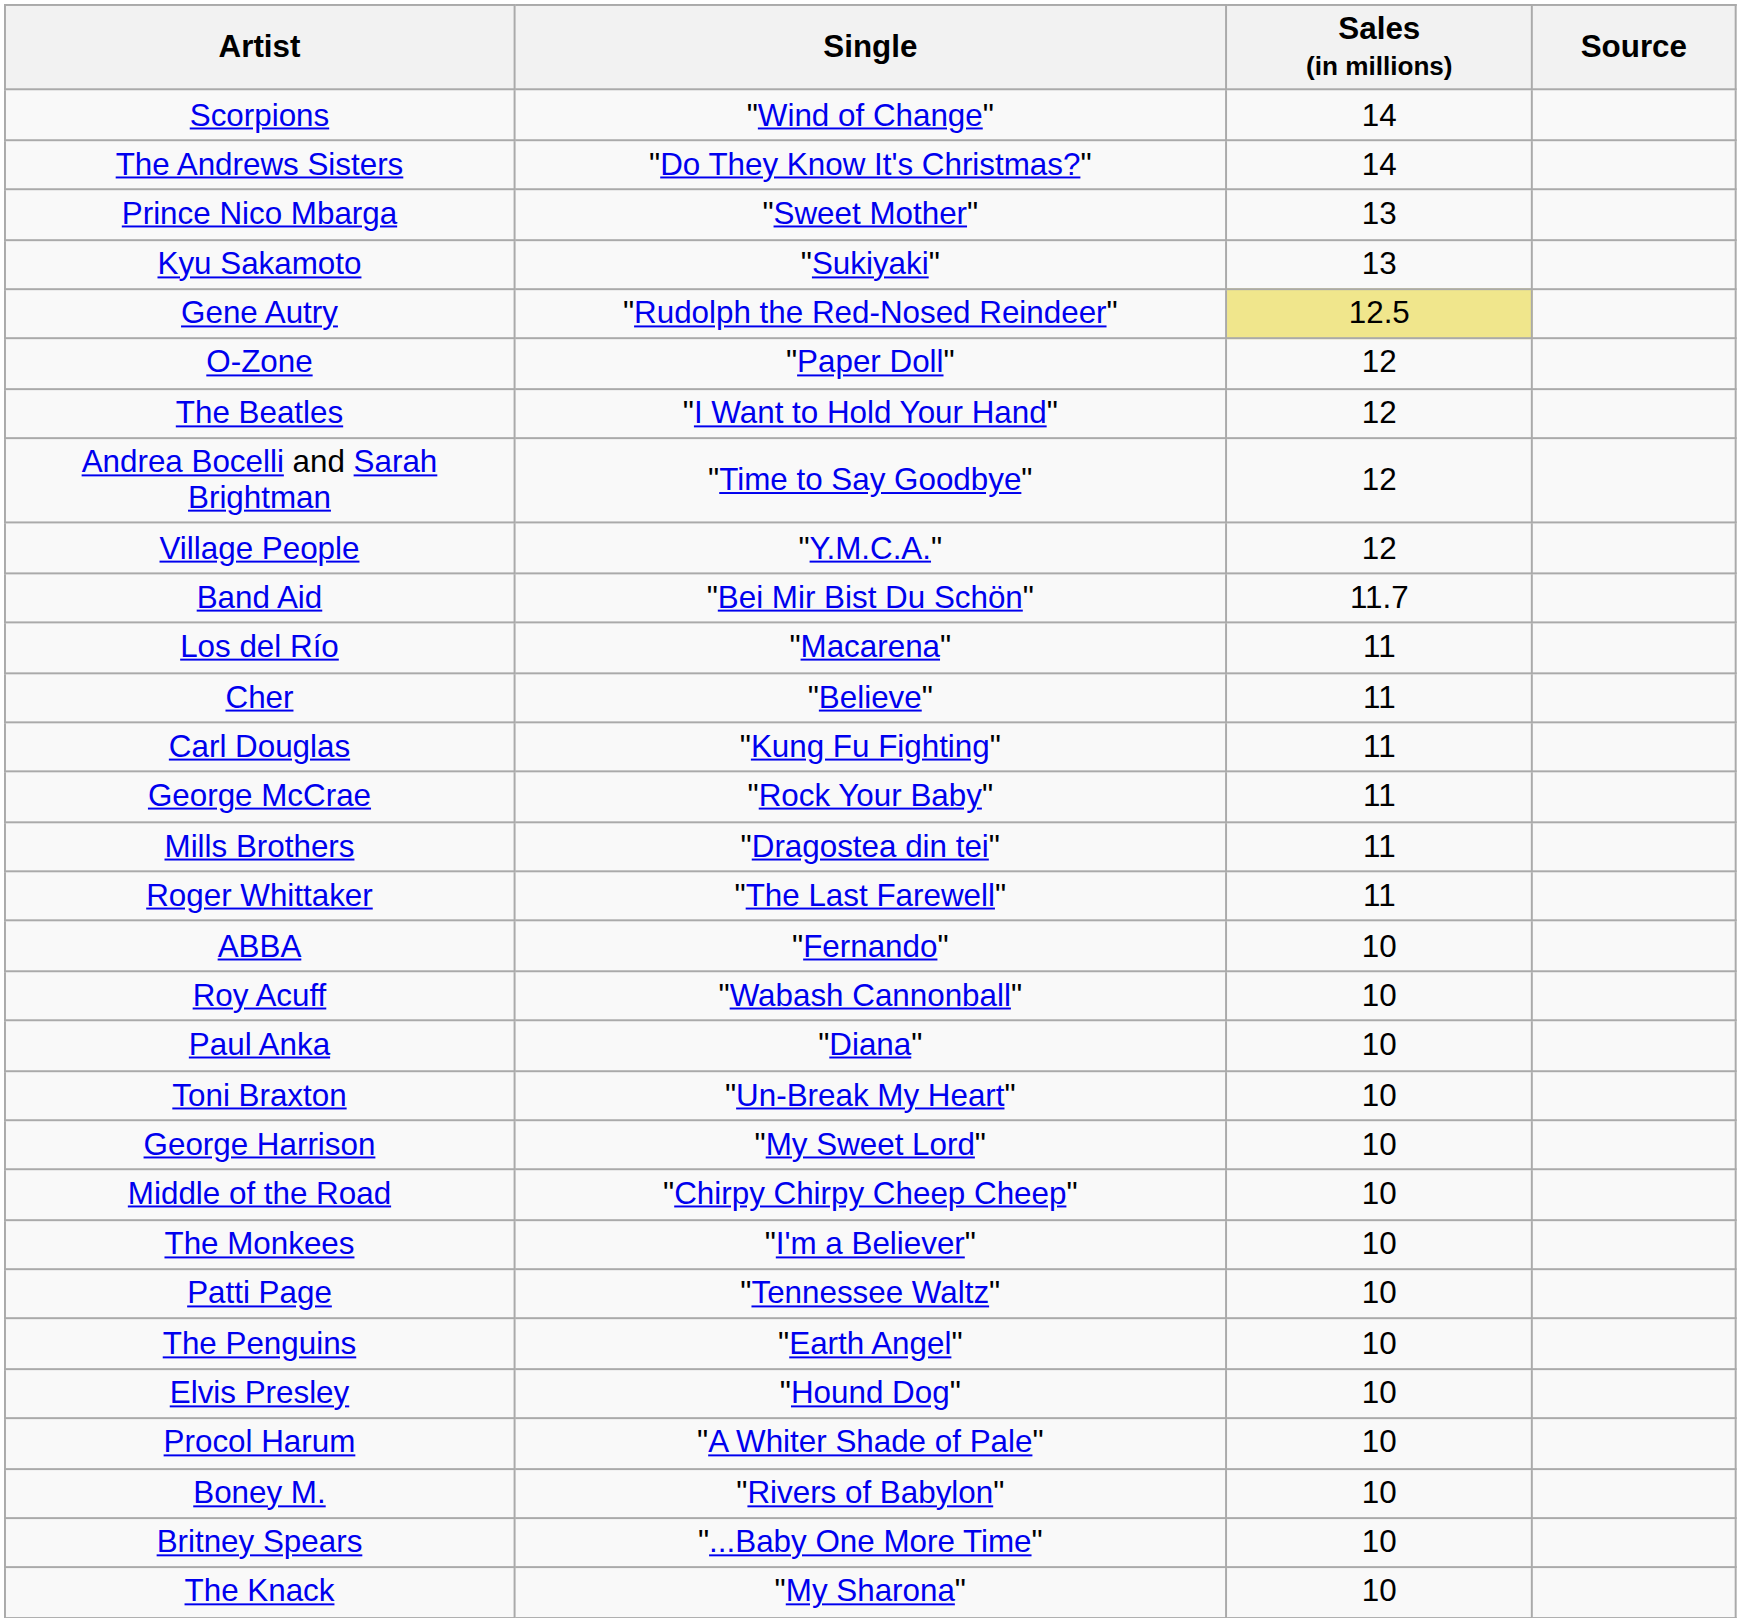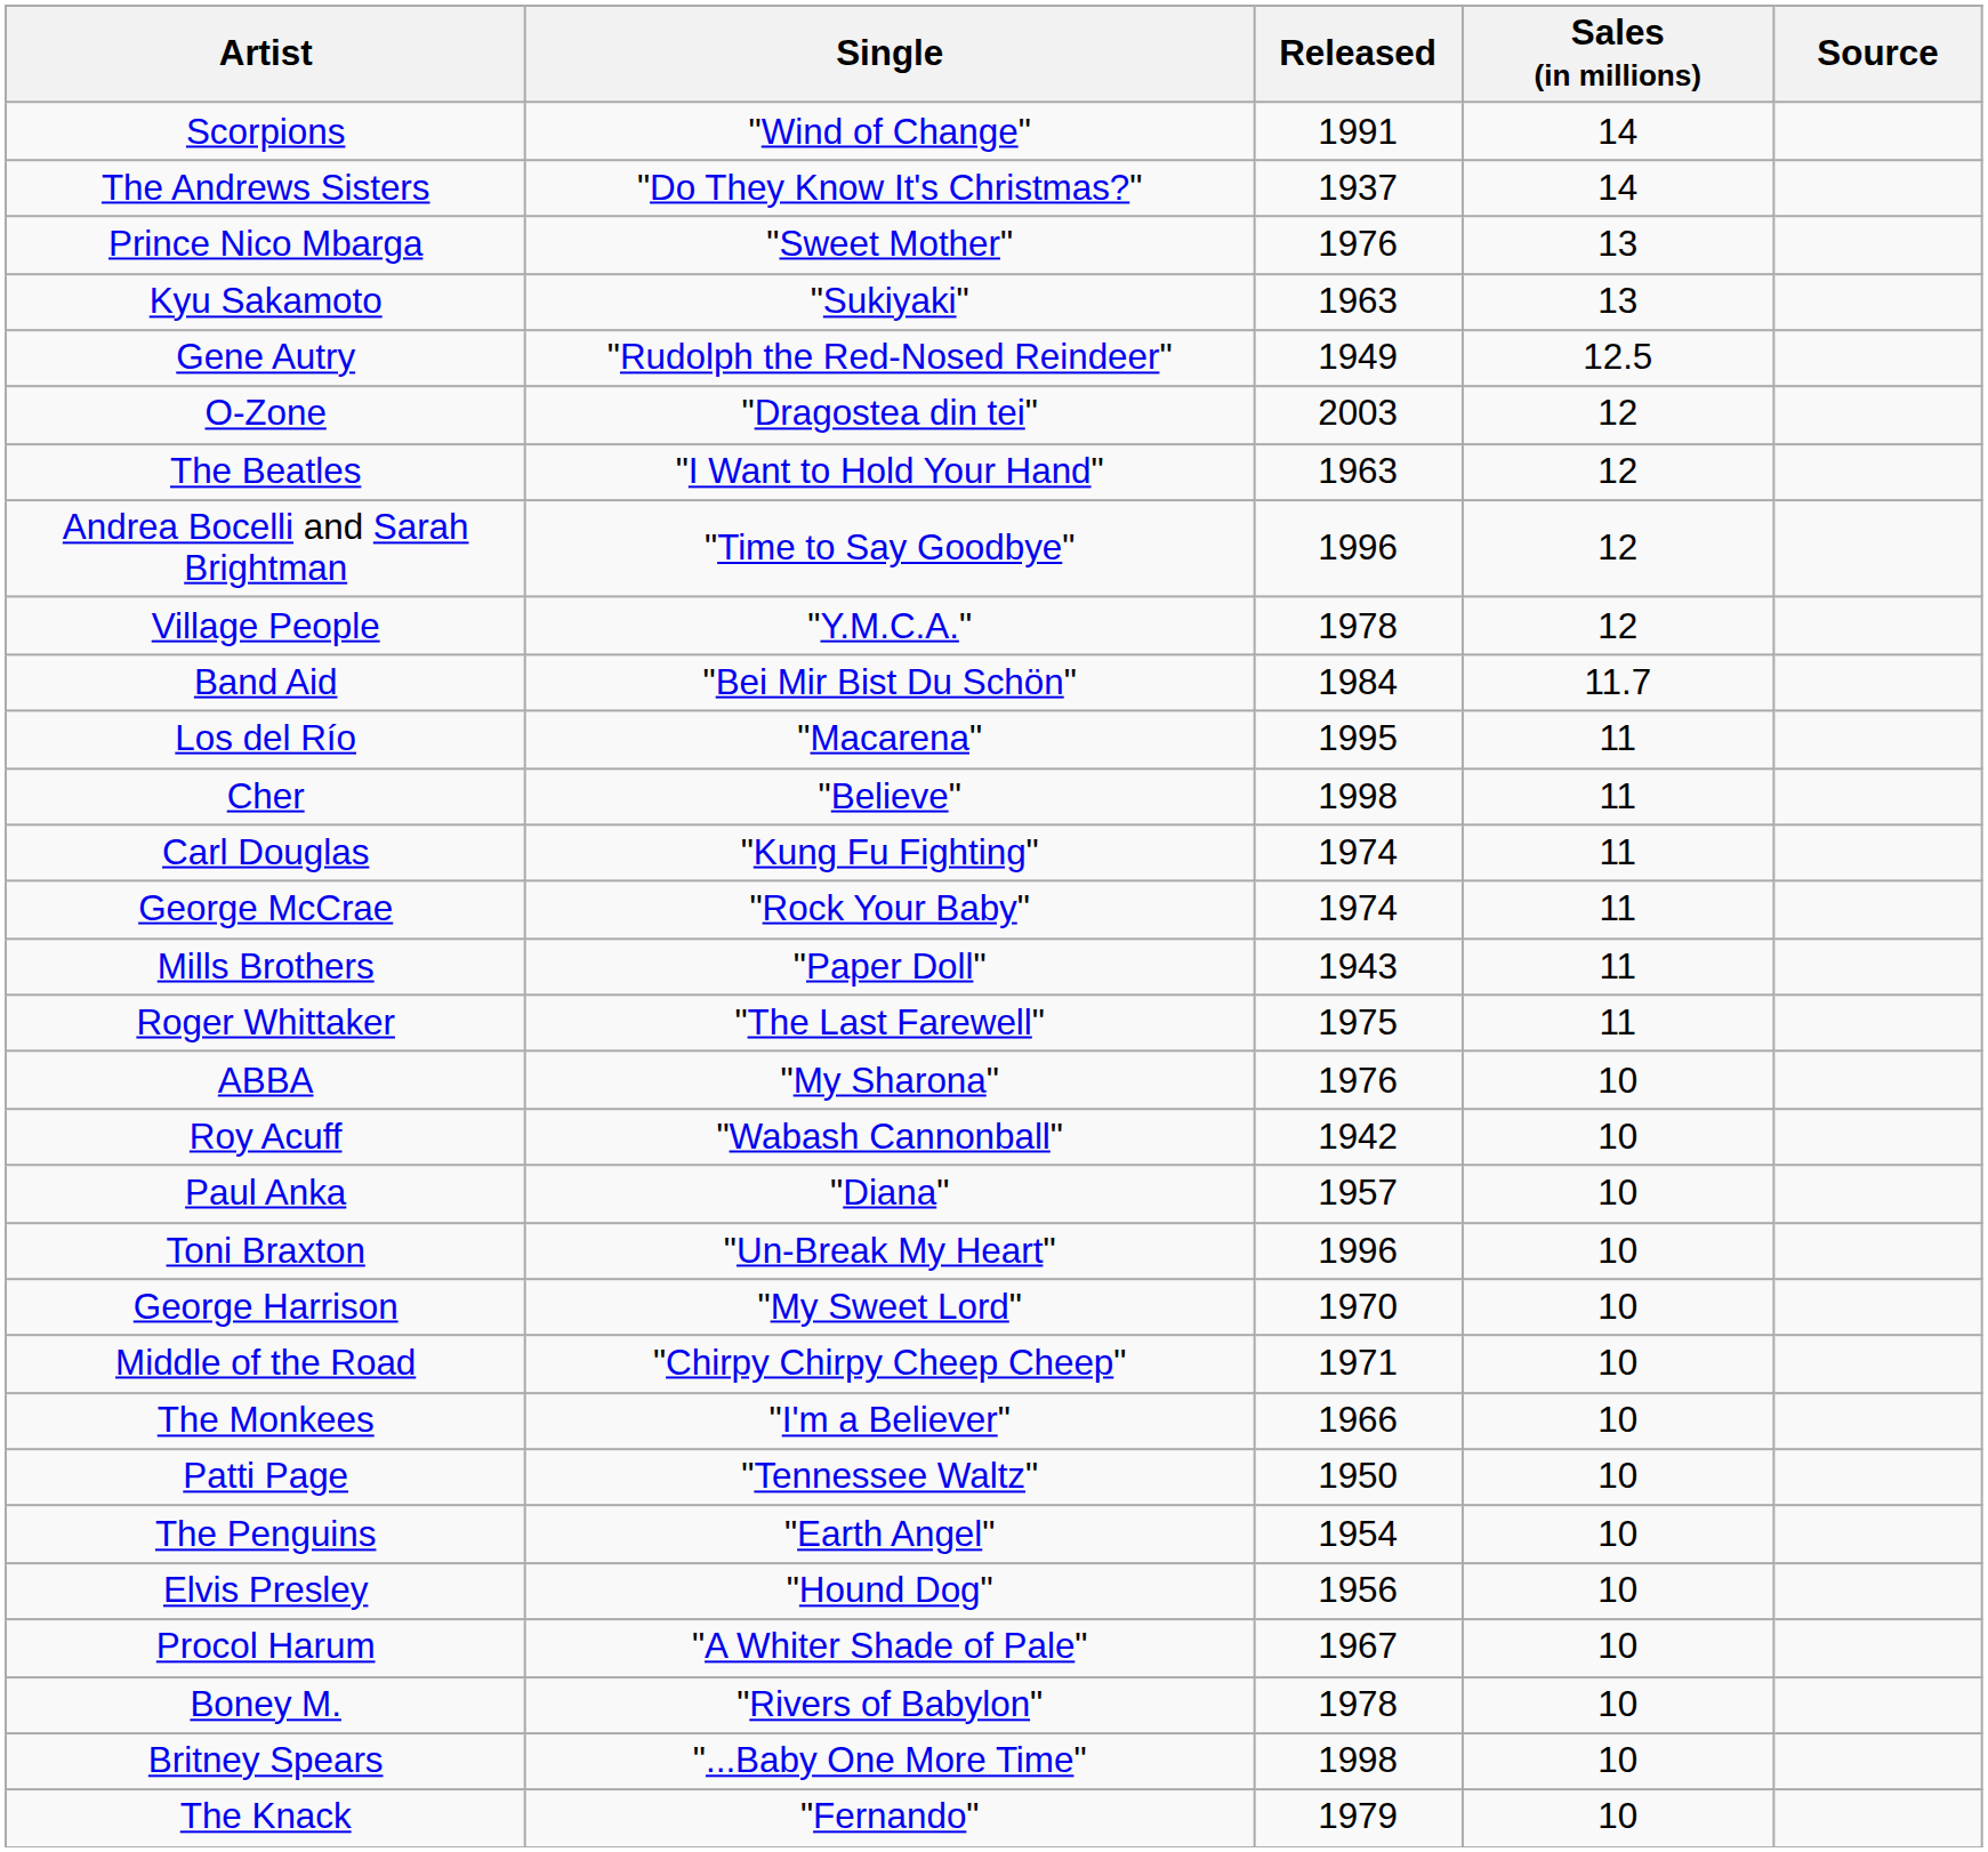+ column: Released | 1991 | 1937 | 1976 | 1963 | 1949 | 2003 | 1963 | 1996 | 1978 | 1984 | 1995 | 1998 | 1974 | 1974 | 1943 | 1975 | 1976 | 1942 | 1957 | 1996 | 1970 | 1971 | 1966 | 1950 | 1954 | 1956 | 1967 | 1978 | 1998 | 1979
Gene Autry | Sales (in millions): khaki background -> no background
O-Zone | Single: "Paper Doll" -> "Dragostea din tei"
Mills Brothers | Single: "Dragostea din tei" -> "Paper Doll"
ABBA | Single: "Fernando" -> "My Sharona"
The Knack | Single: "My Sharona" -> "Fernando"
